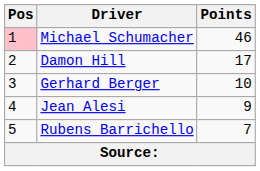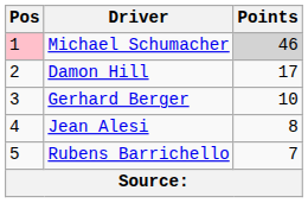Michael Schumacher | Points: no background -> lightgrey background
Jean Alesi | Points: 9 -> 8
